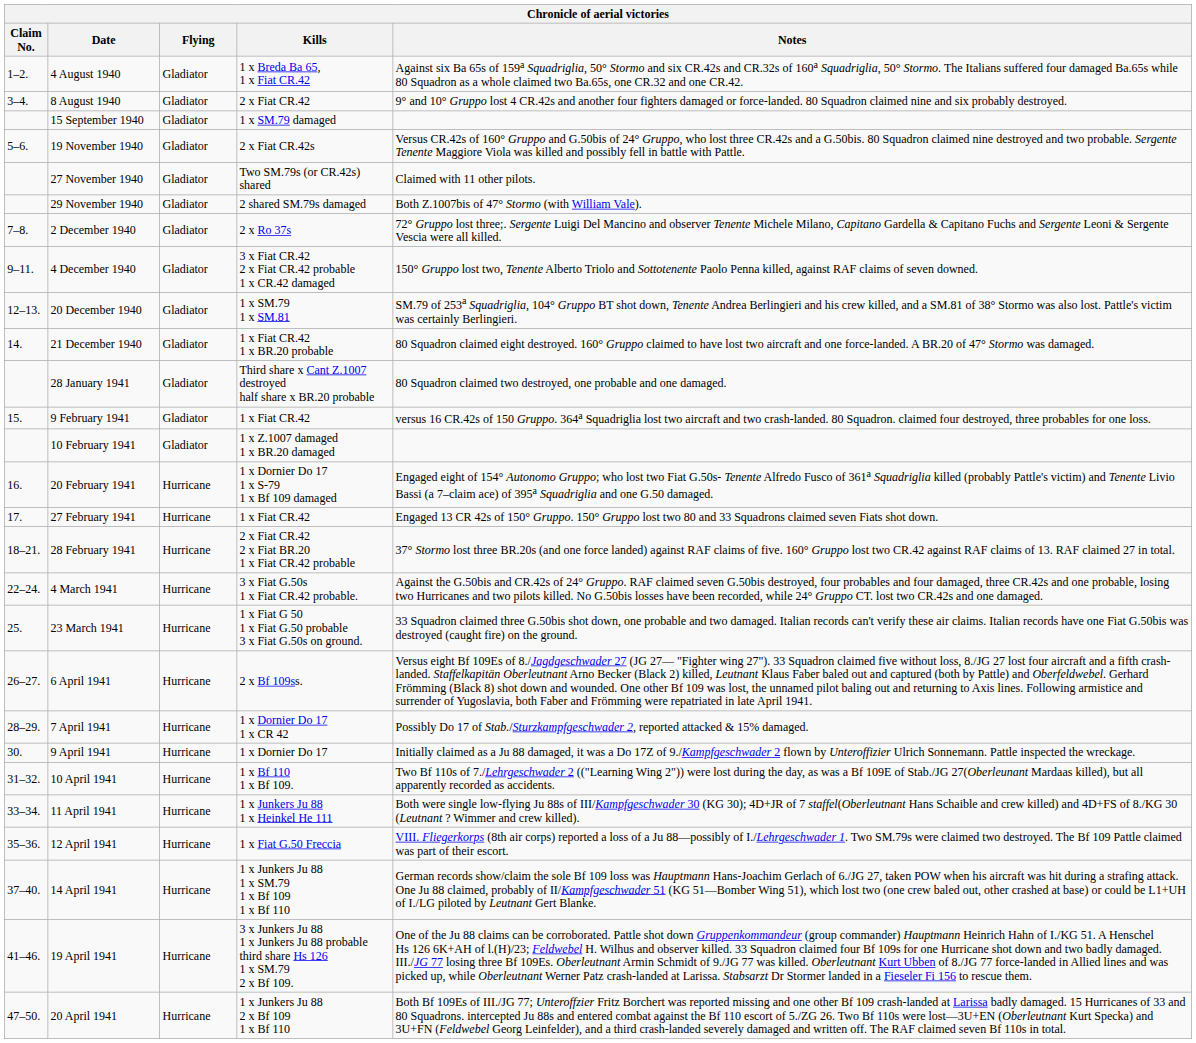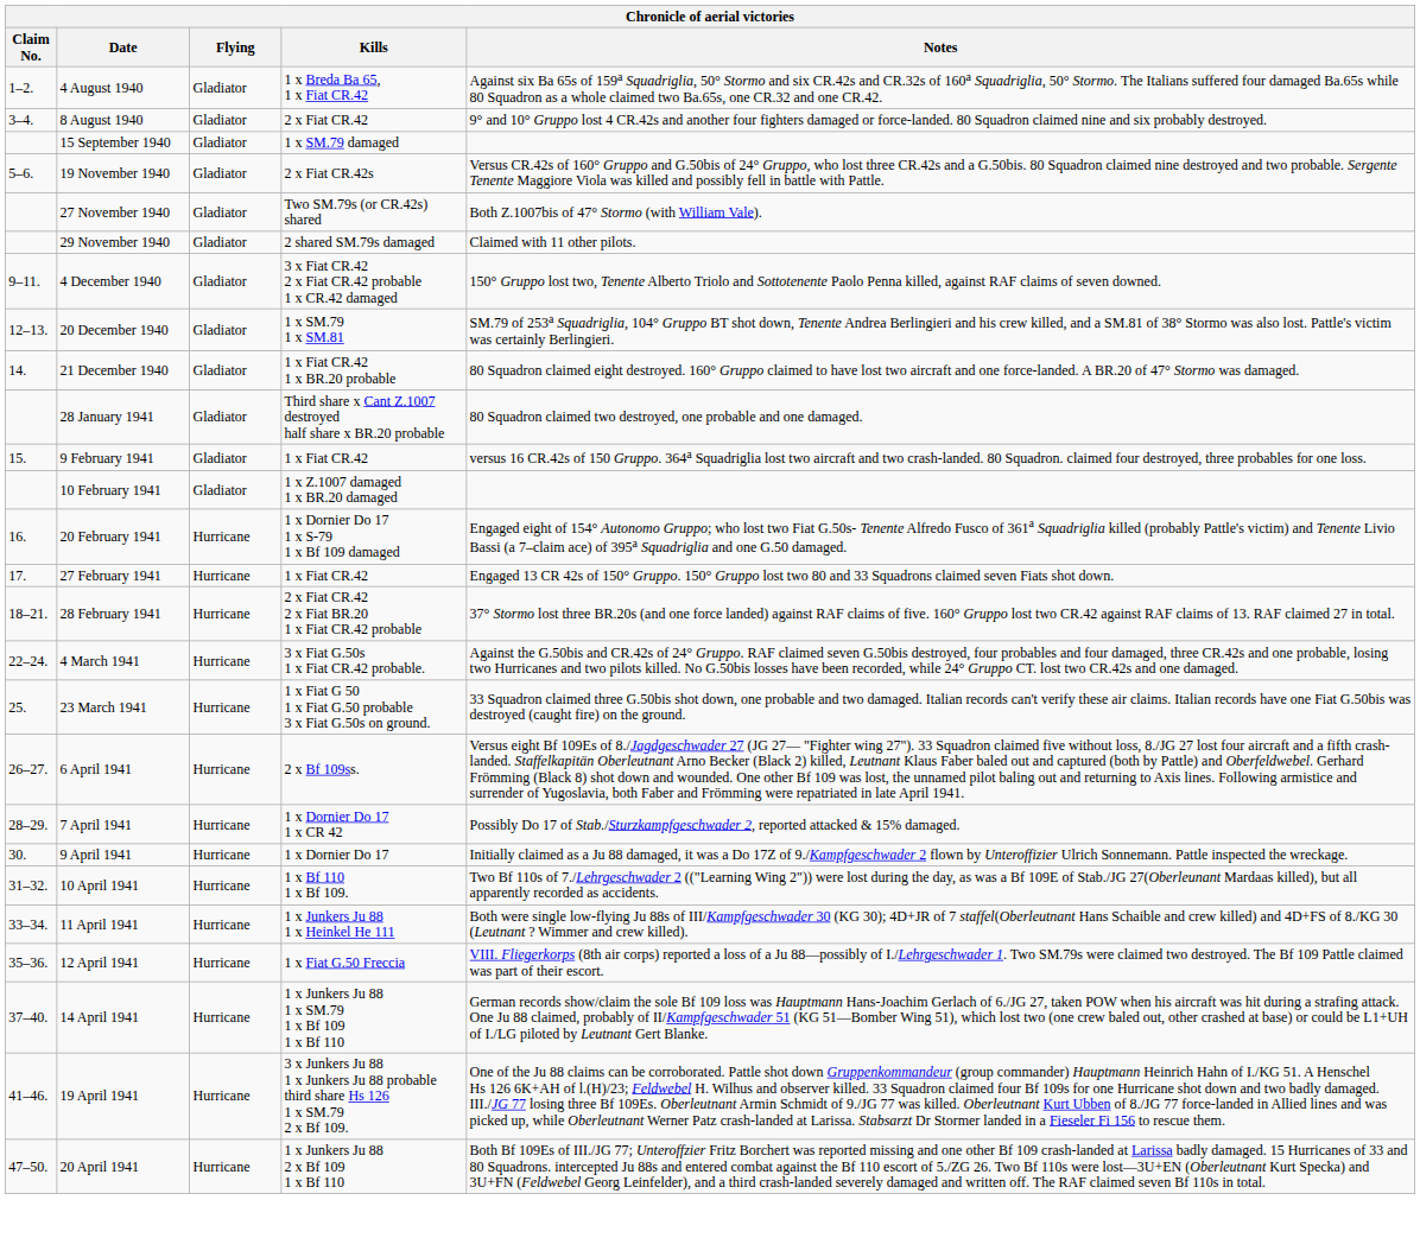27 November 1940 | Notes: Claimed with 11 other pilots. -> Both Z.1007bis of 47° Stormo (with William Vale).
29 November 1940 | Notes: Both Z.1007bis of 47° Stormo (with William Vale). -> Claimed with 11 other pilots.
- row: 7–8. | 2 December 1940 | Gladiator | 2 x Ro 37s | 72° Gruppo lost three;. Sergente Luigi Del Mancino and observer Tenente Michele Milano, Capitano Gardella & Capitano Fuchs and Sergente Leoni & Sergente Vescia were all killed.
